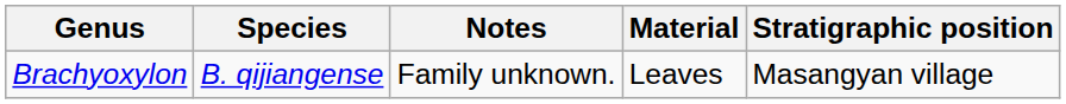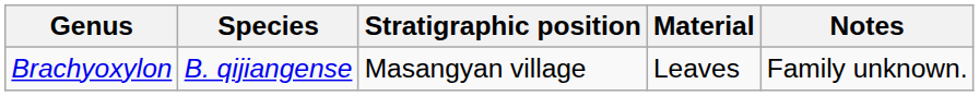columns swapped: Stratigraphic position <-> Notes
